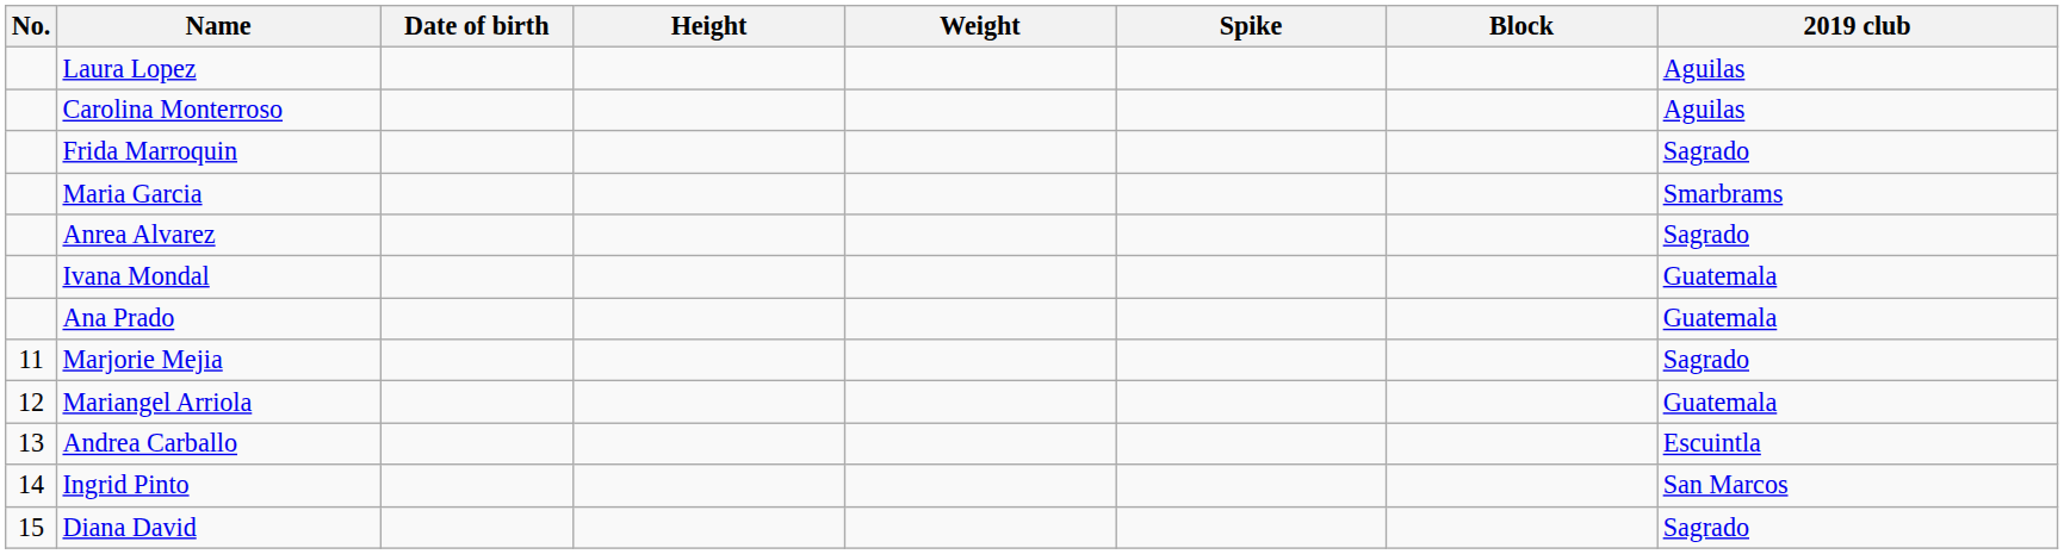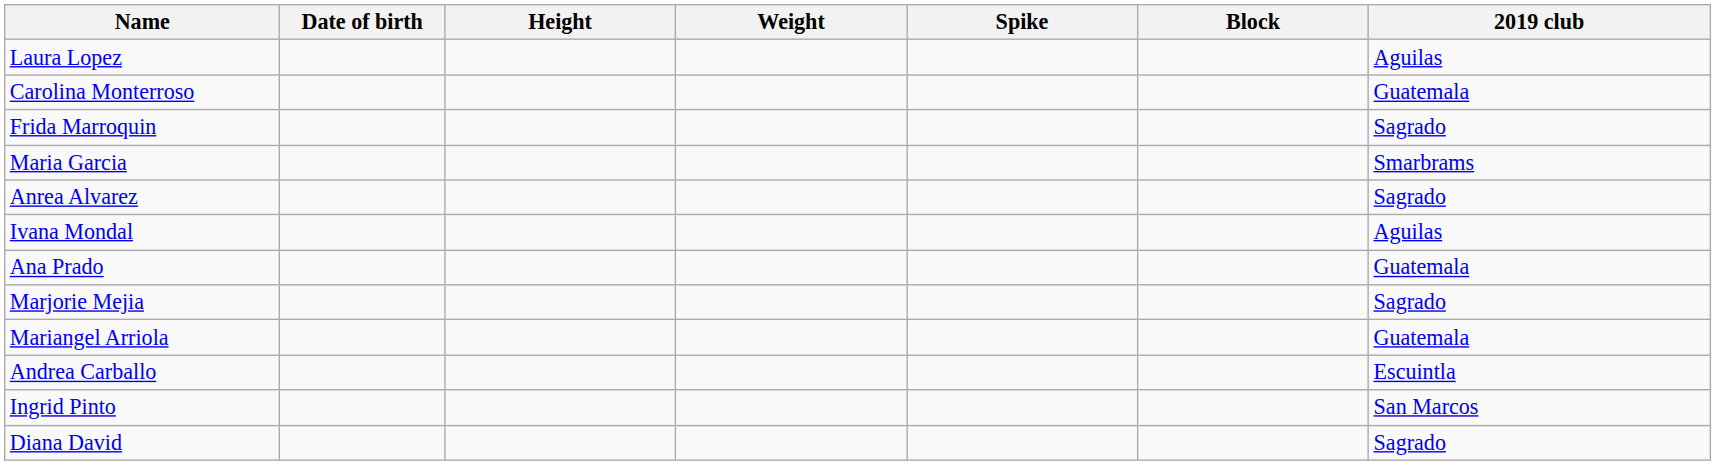- column: No. | 11 | 12 | 13 | 14 | 15
Carolina Monterroso | 2019 club: Aguilas -> Guatemala
Ivana Mondal | 2019 club: Guatemala -> Aguilas
